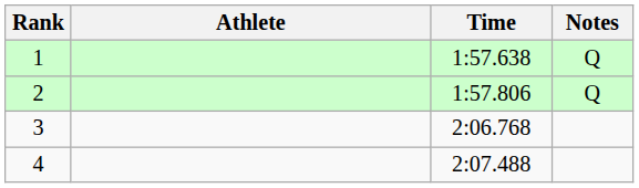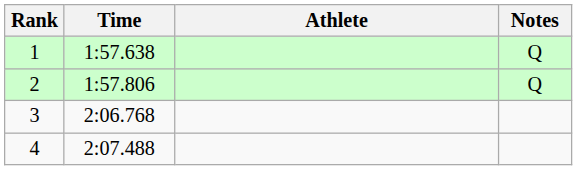columns swapped: Athlete <-> Time
